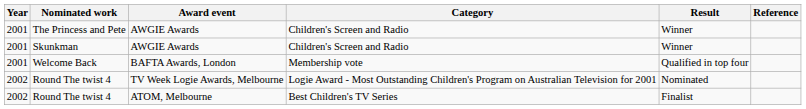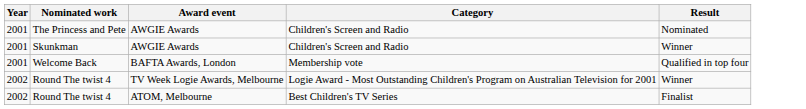- column: Reference
The Princess and Pete | Result: Winner -> Nominated
Round The twist 4 / TV Week Logie Awards, Melbourne | Result: Nominated -> Winner
